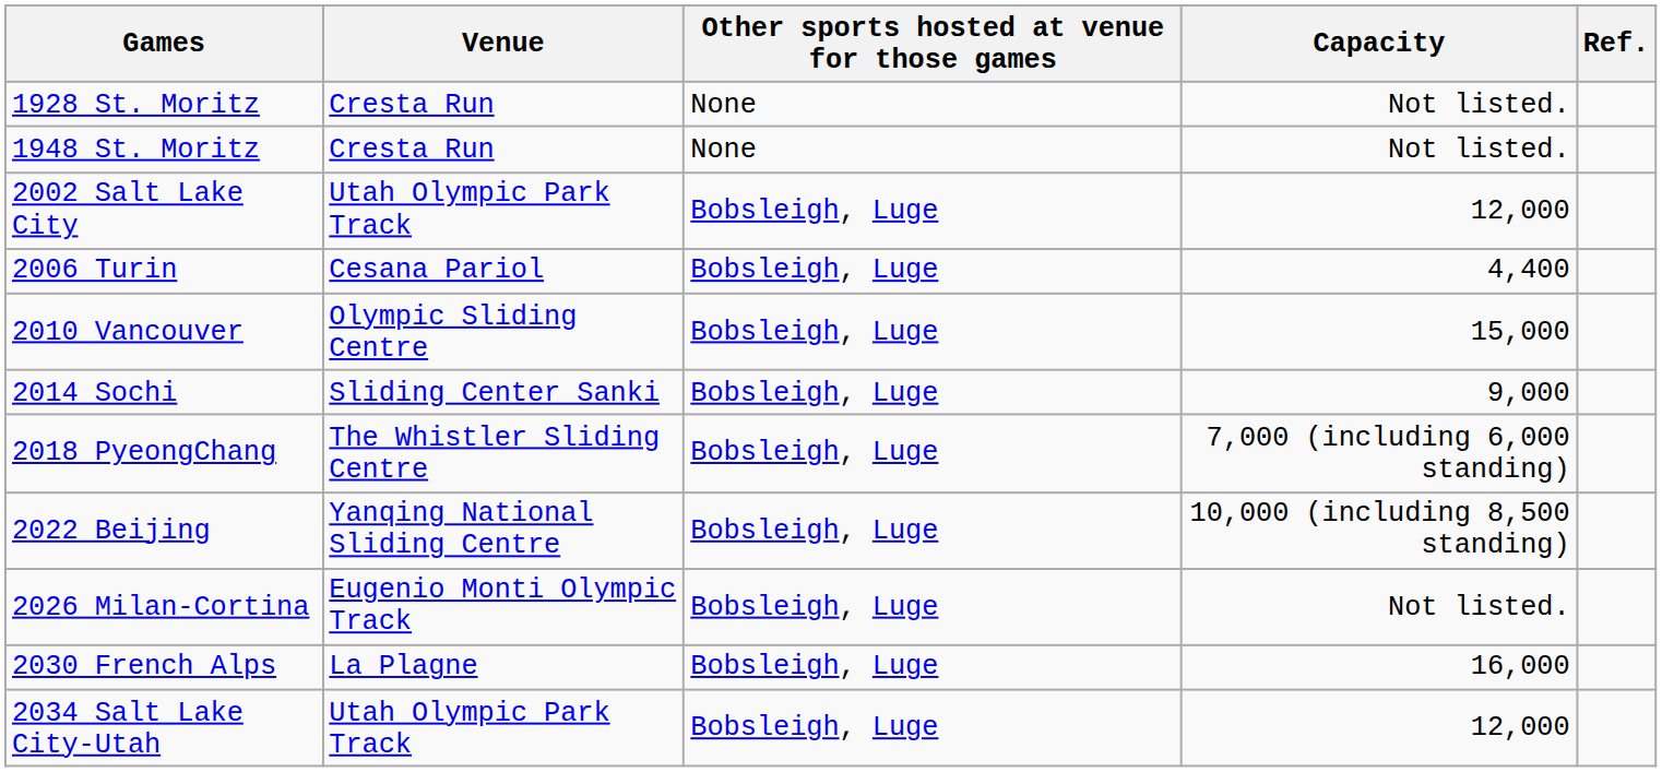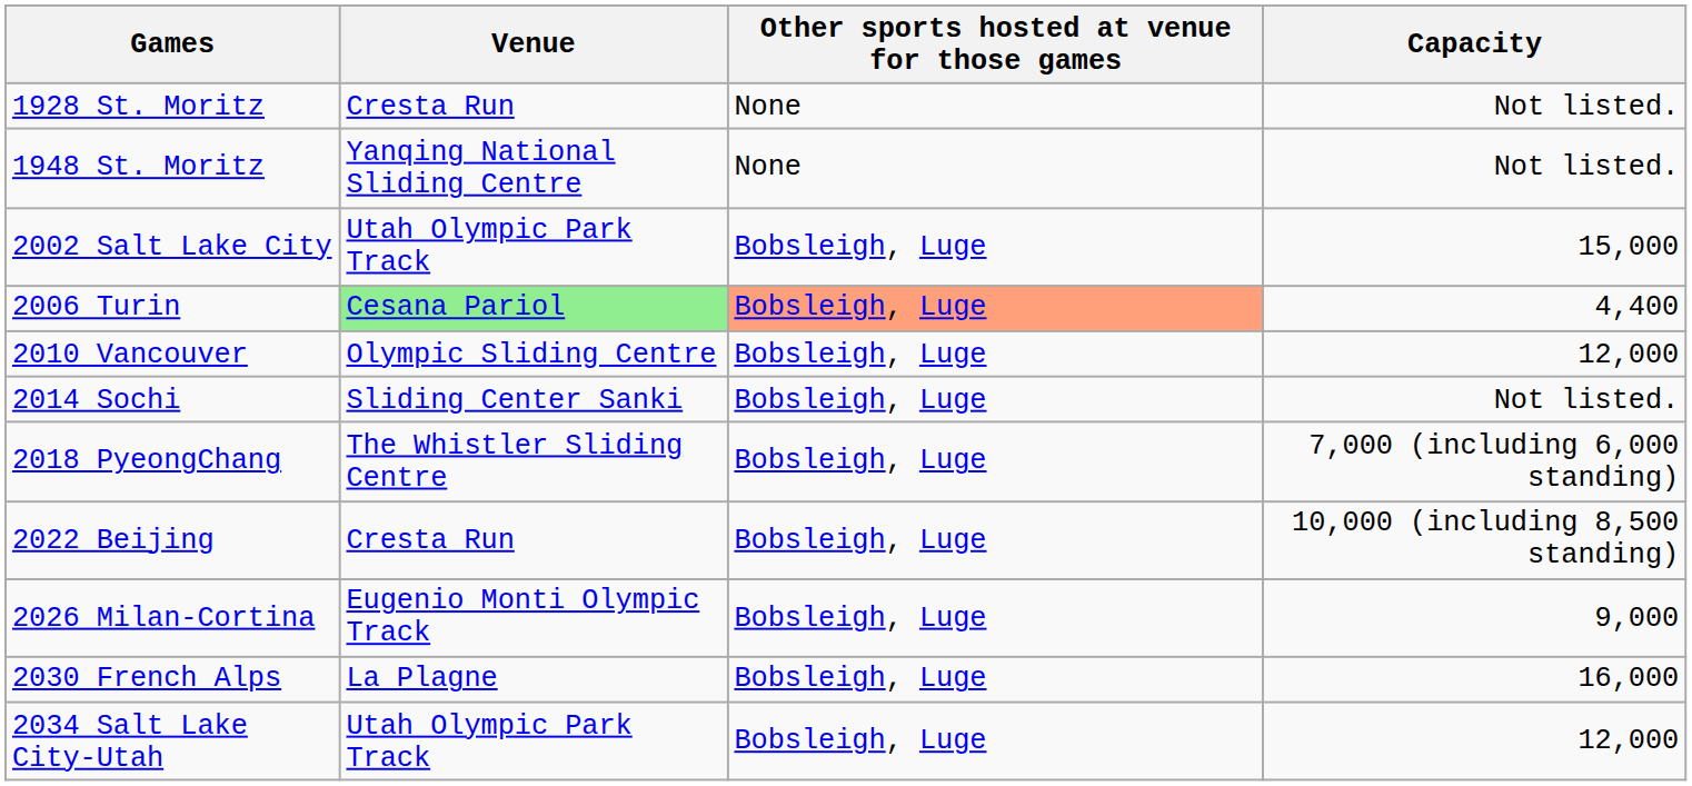- column: Ref.
1948 St. Moritz | Venue: Cresta Run -> Yanqing National Sliding Centre
2002 Salt Lake City | Capacity: 12,000 -> 15,000
2006 Turin | Venue: no background -> lightgreen background
2006 Turin | Other sports hosted at venue for those games: no background -> lightsalmon background
2010 Vancouver | Capacity: 15,000 -> 12,000
2014 Sochi | Capacity: 9,000 -> Not listed.
2022 Beijing | Venue: Yanqing National Sliding Centre -> Cresta Run
2026 Milan-Cortina | Capacity: Not listed. -> 9,000
